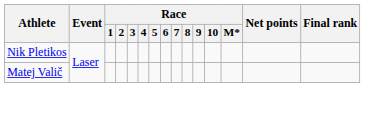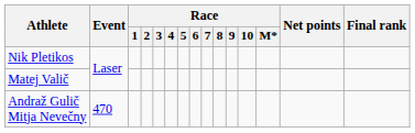+ row: Andraž Gulič Mitja Nevečny | 470
